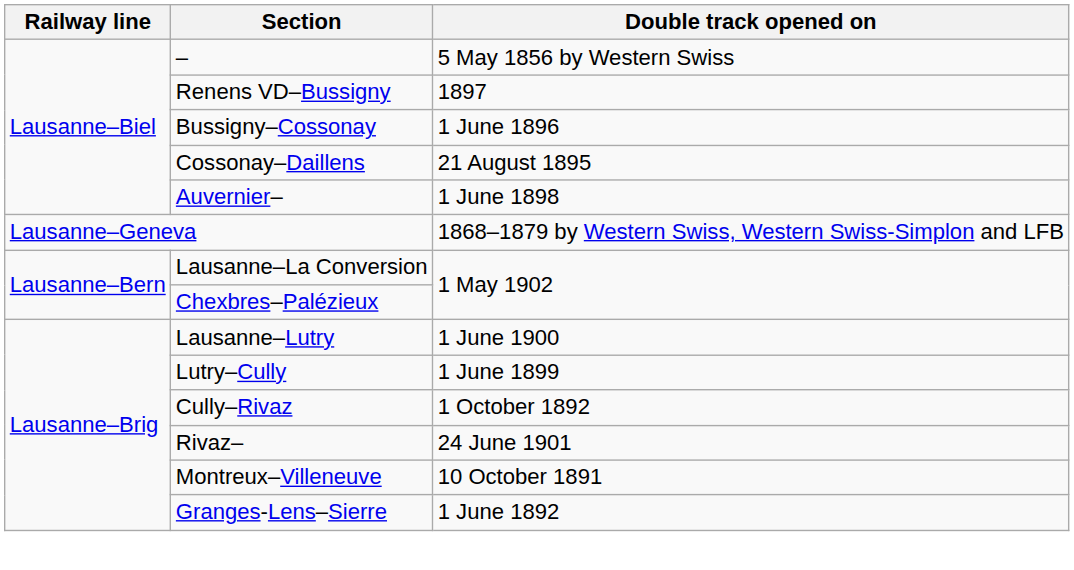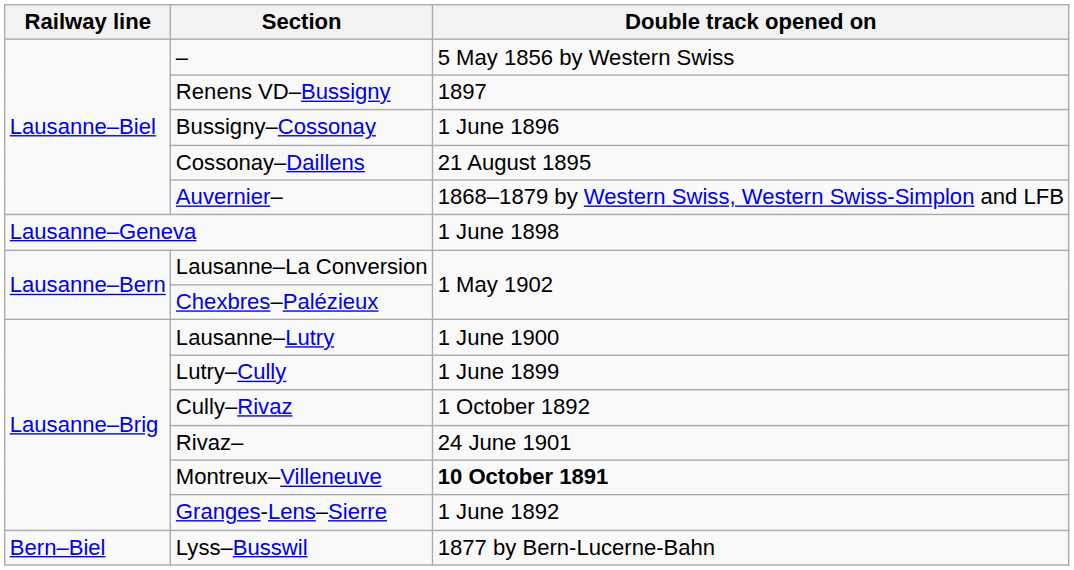Auvernier– | Double track opened on: 1 June 1898 -> 1868–1879 by Western Swiss, Western Swiss-Simplon and LFB
Lausanne–Geneva | Double track opened on: 1868–1879 by Western Swiss, Western Swiss-Simplon and LFB -> 1 June 1898
Montreux–Villeneuve | Double track opened on: normal -> bold
+ row: Bern–Biel | Lyss–Busswil | 1877 by Bern-Lucerne-Bahn
